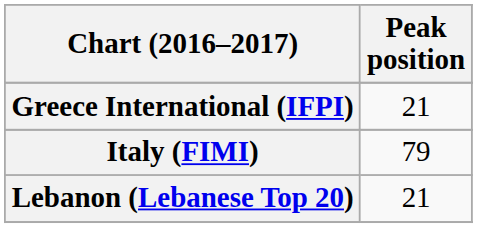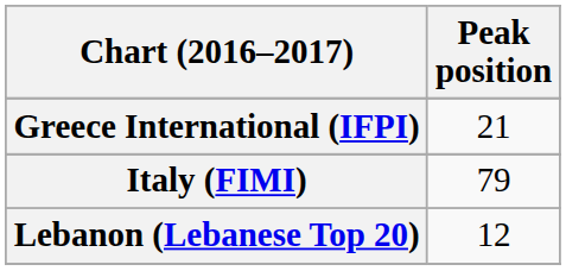Lebanon (Lebanese Top 20) | Peak position: 21 -> 12
